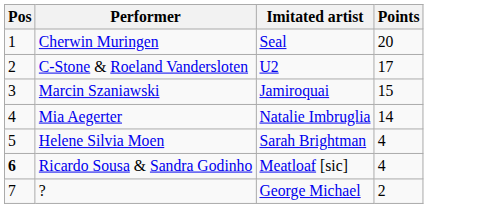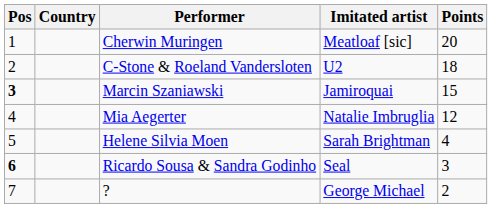+ column: Country
Cherwin Muringen | Imitated artist: Seal -> Meatloaf [sic]
C-Stone & Roeland Vandersloten | Points: 17 -> 18
Marcin Szaniawski | Pos: normal -> bold
Mia Aegerter | Points: 14 -> 12
Ricardo Sousa & Sandra Godinho | Imitated artist: Meatloaf [sic] -> Seal
Ricardo Sousa & Sandra Godinho | Points: 4 -> 3
